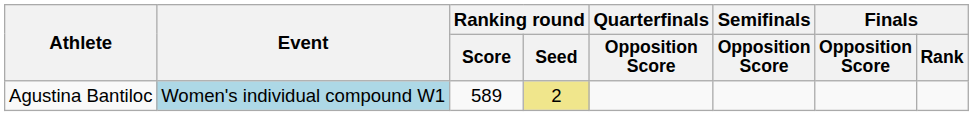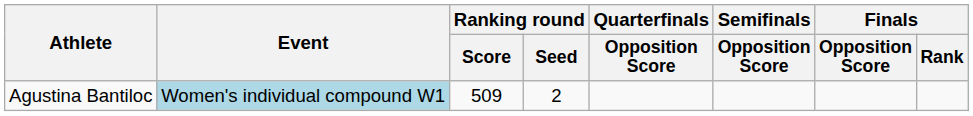Agustina Bantiloc | Ranking round / Score: 589 -> 509
Agustina Bantiloc | Ranking round / Seed: khaki background -> no background
